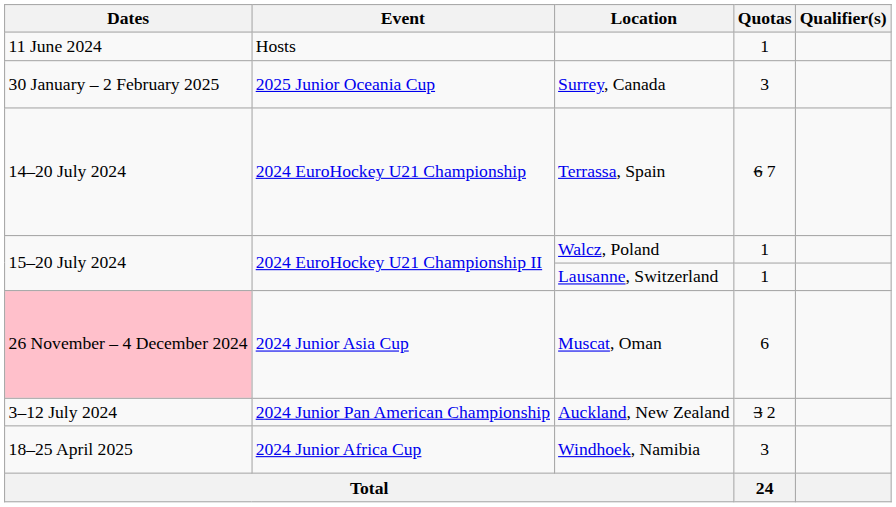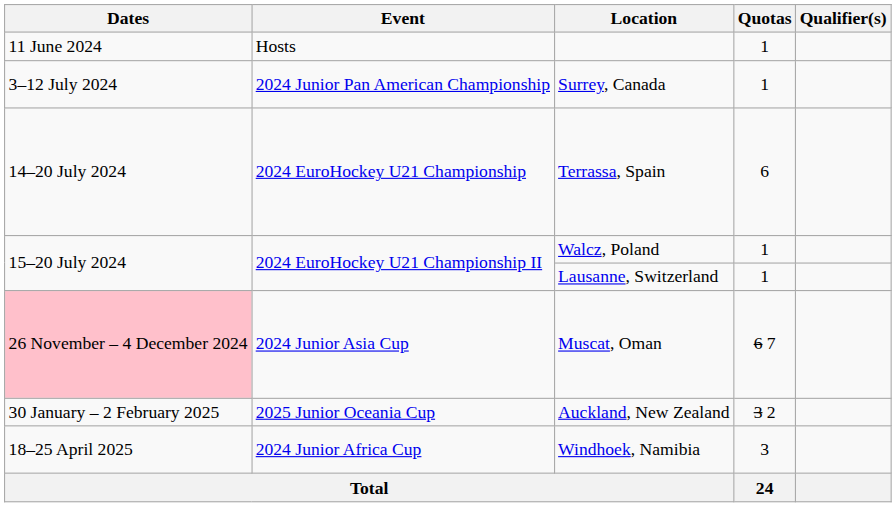Surrey, Canada | Dates: 30 January – 2 February 2025 -> 3–12 July 2024
Surrey, Canada | Event: 2025 Junior Oceania Cup -> 2024 Junior Pan American Championship
Surrey, Canada | Quotas: 3 -> 1
Terrassa, Spain | Quotas: 6 7 -> 6
Muscat, Oman | Quotas: 6 -> 6 7
Auckland, New Zealand | Dates: 3–12 July 2024 -> 30 January – 2 February 2025
Auckland, New Zealand | Event: 2024 Junior Pan American Championship -> 2025 Junior Oceania Cup
